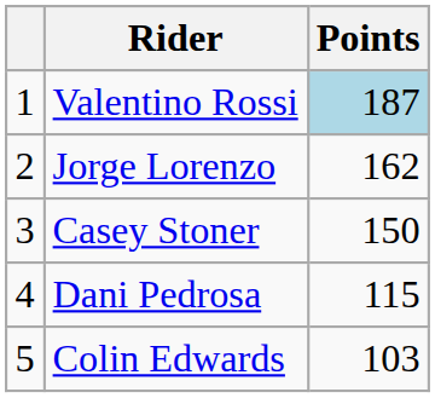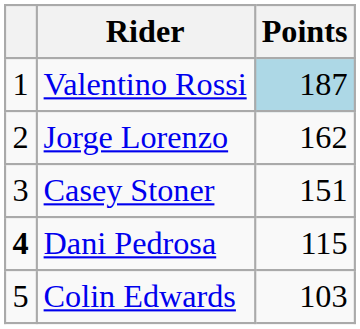Casey Stoner | Points: 150 -> 151
Dani Pedrosa | column 1: normal -> bold
